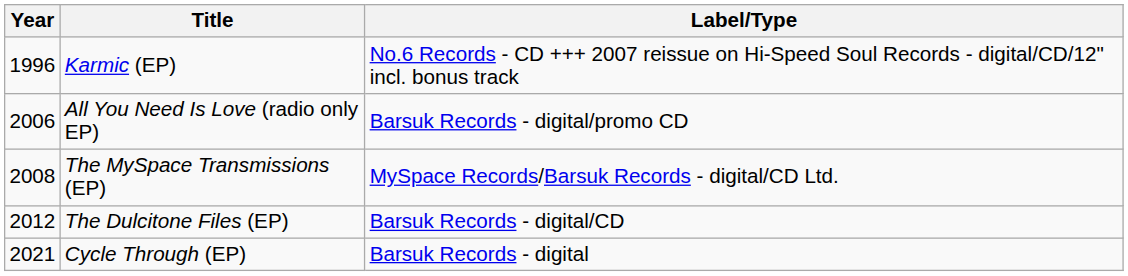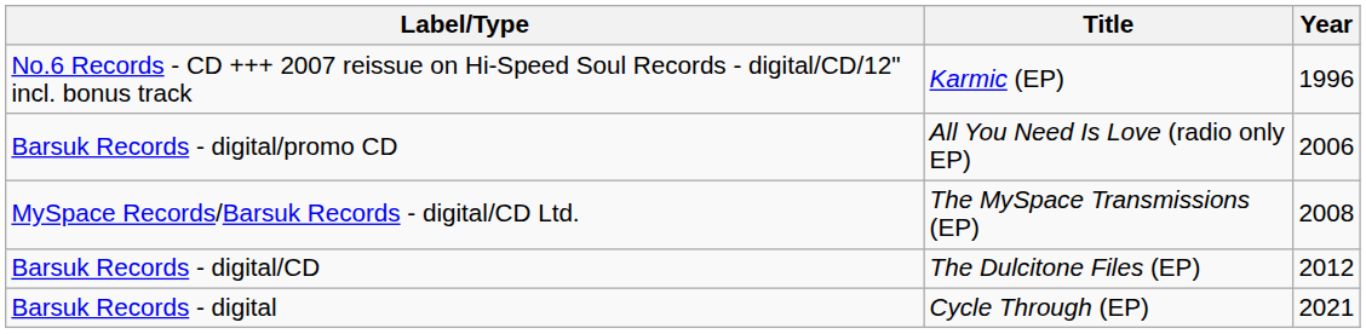columns swapped: Year <-> Label/Type
